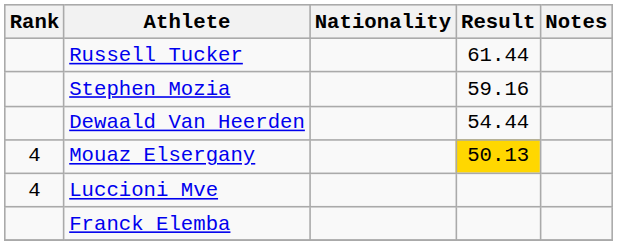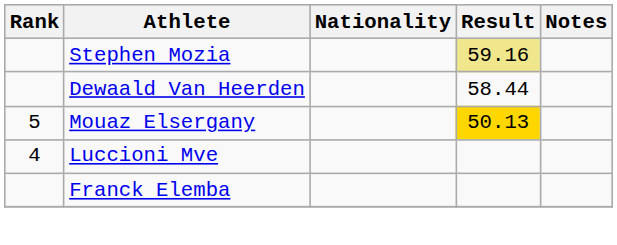- row: Russell Tucker | 61.44
Stephen Mozia | Result: no background -> khaki background
Dewaald Van Heerden | Result: 54.44 -> 58.44
Mouaz Elsergany | Rank: 4 -> 5
